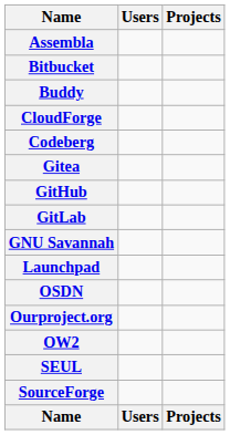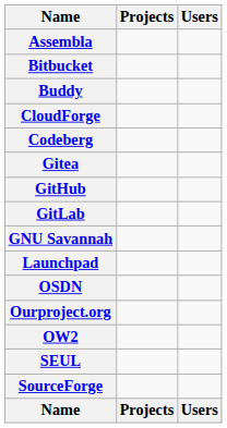columns swapped: Users <-> Projects
